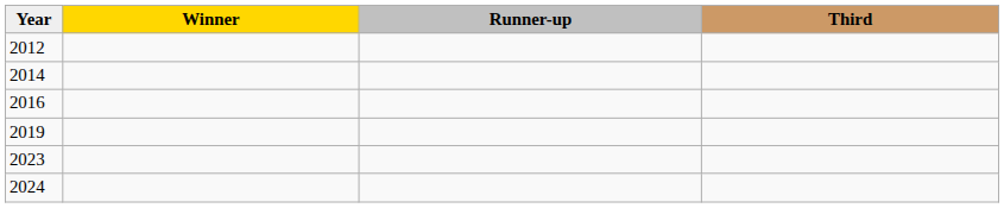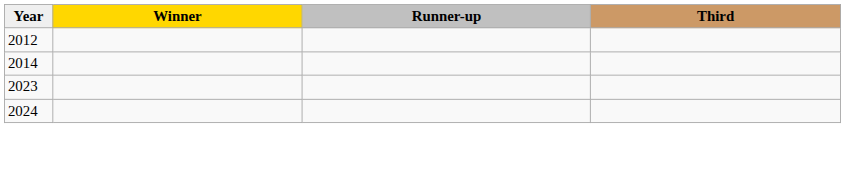- row: 2016
- row: 2019
